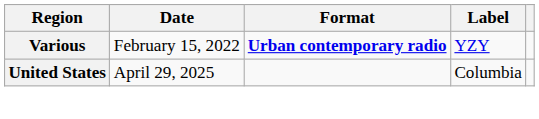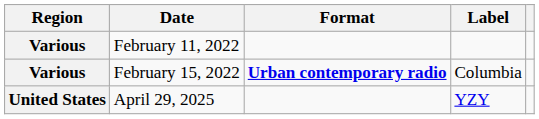+ row: Various | February 11, 2022
February 15, 2022 | Label: YZY -> Columbia
April 29, 2025 | Label: Columbia -> YZY
